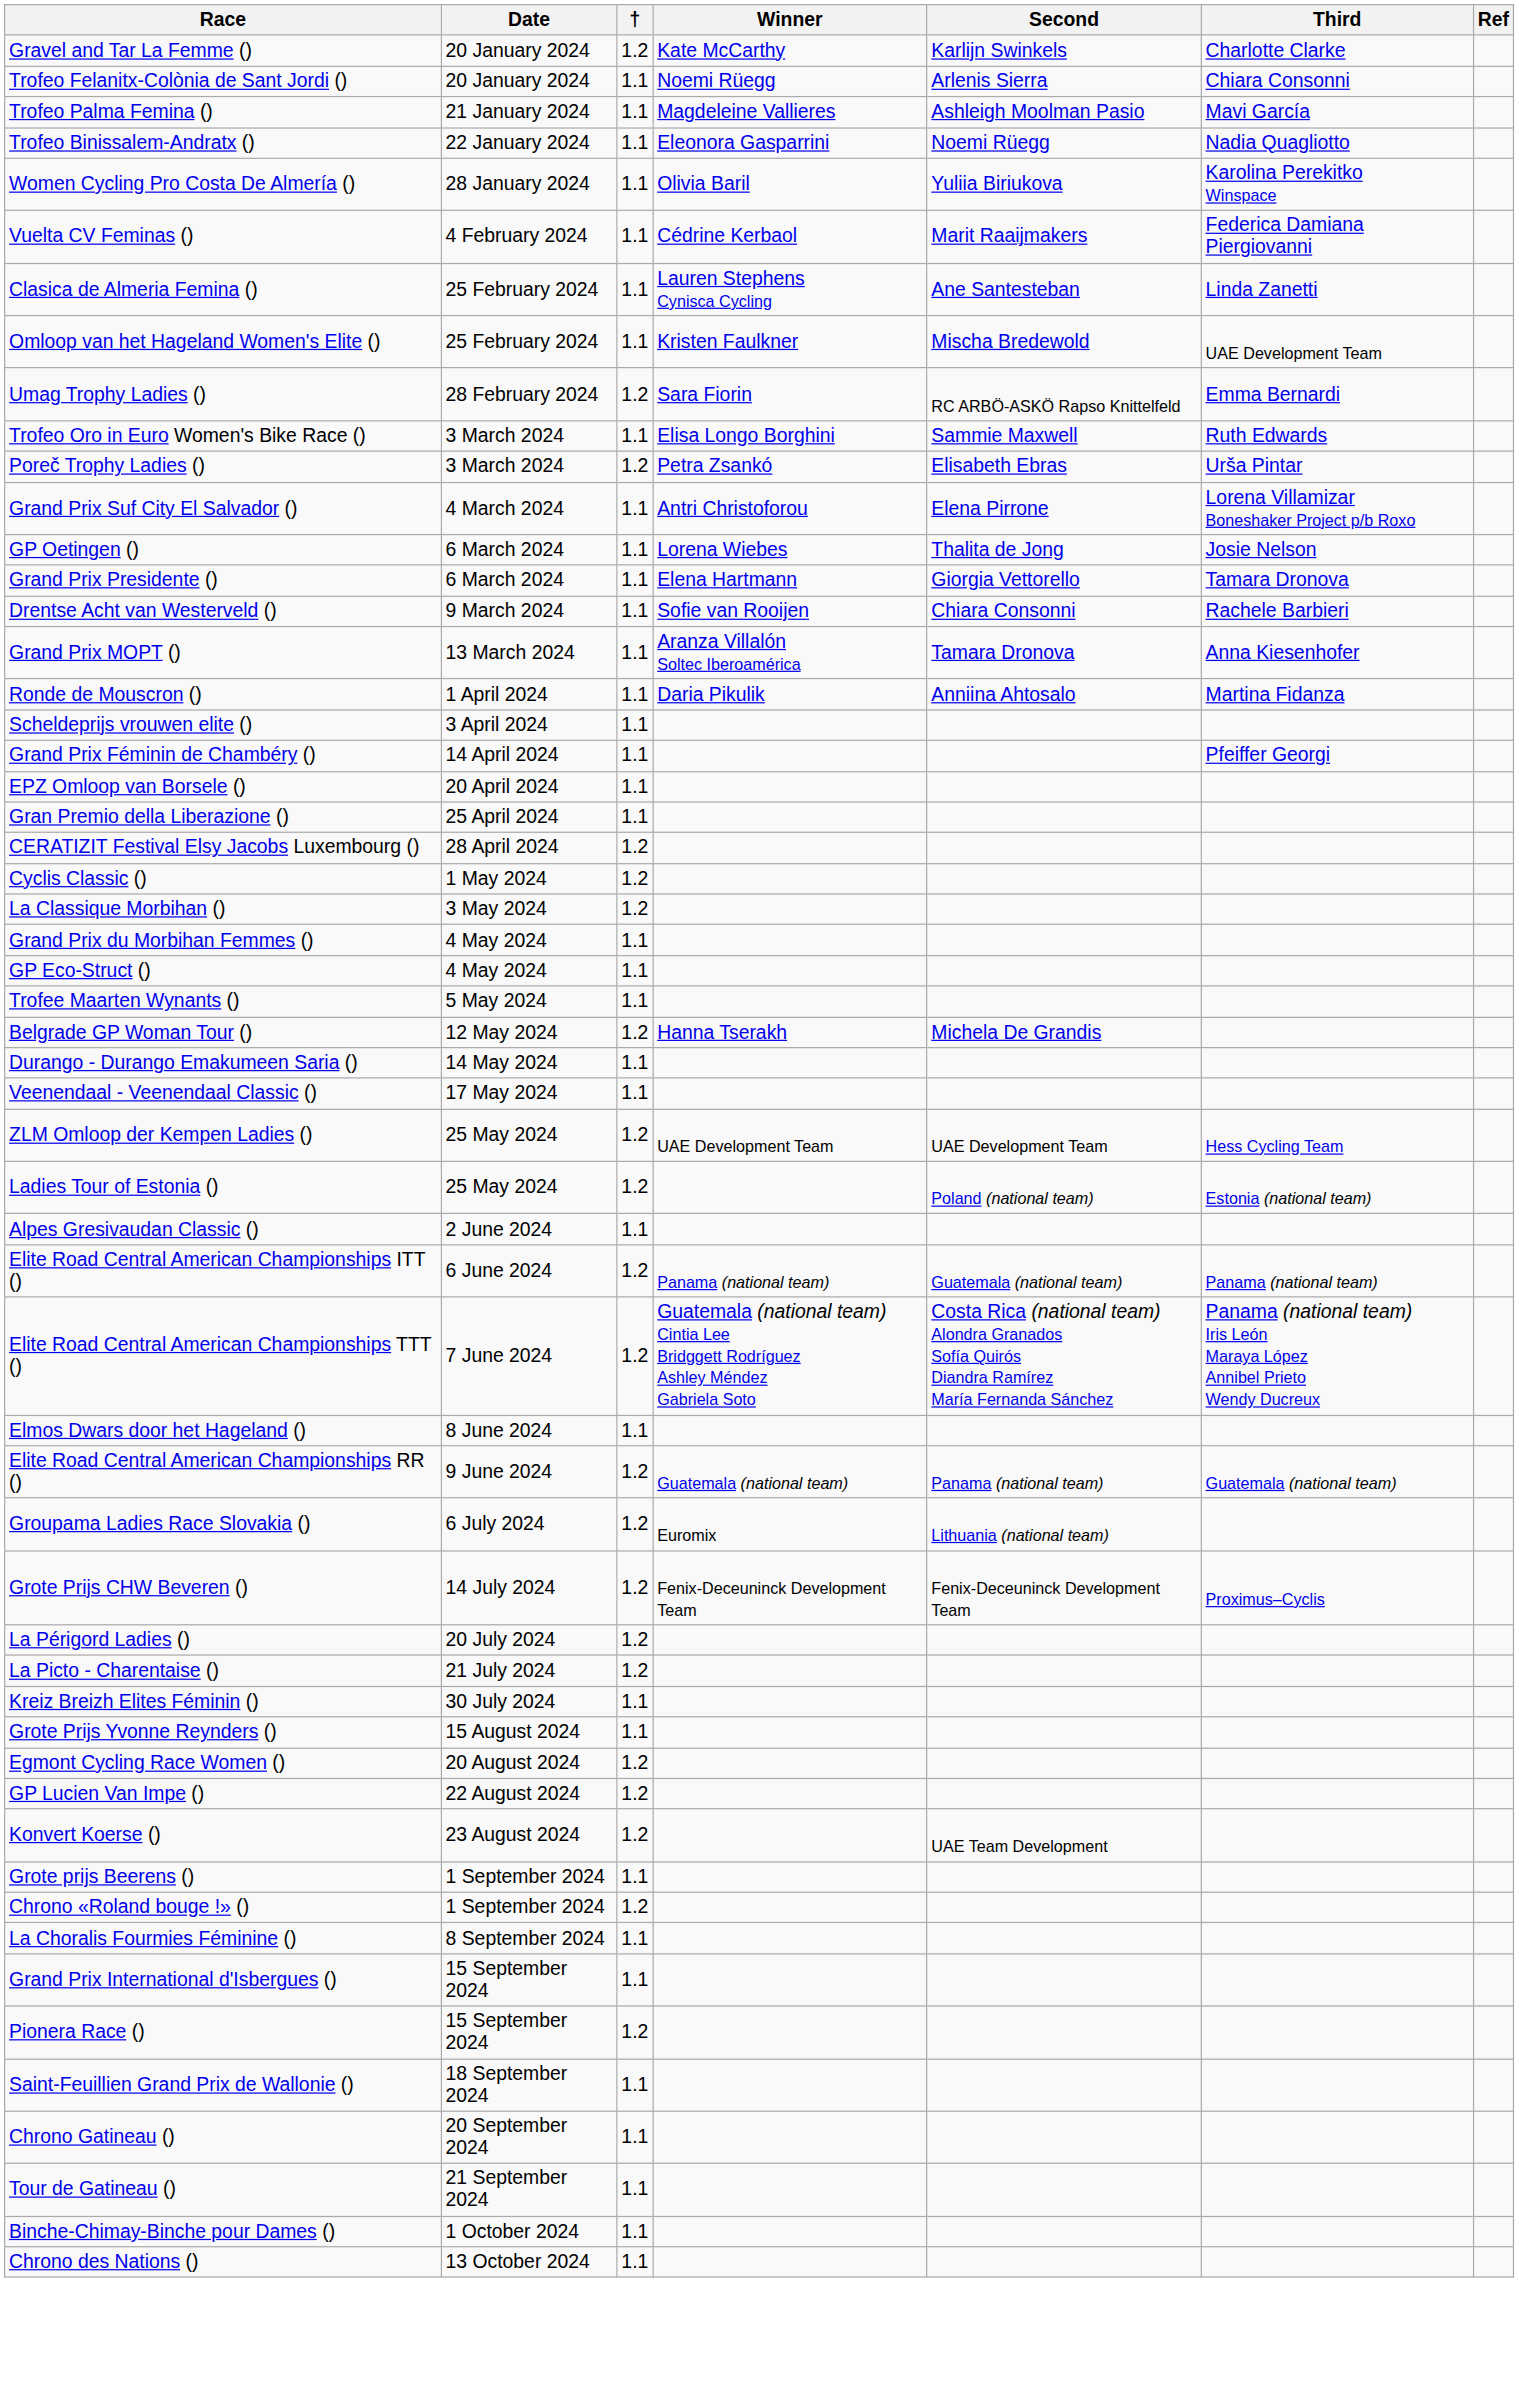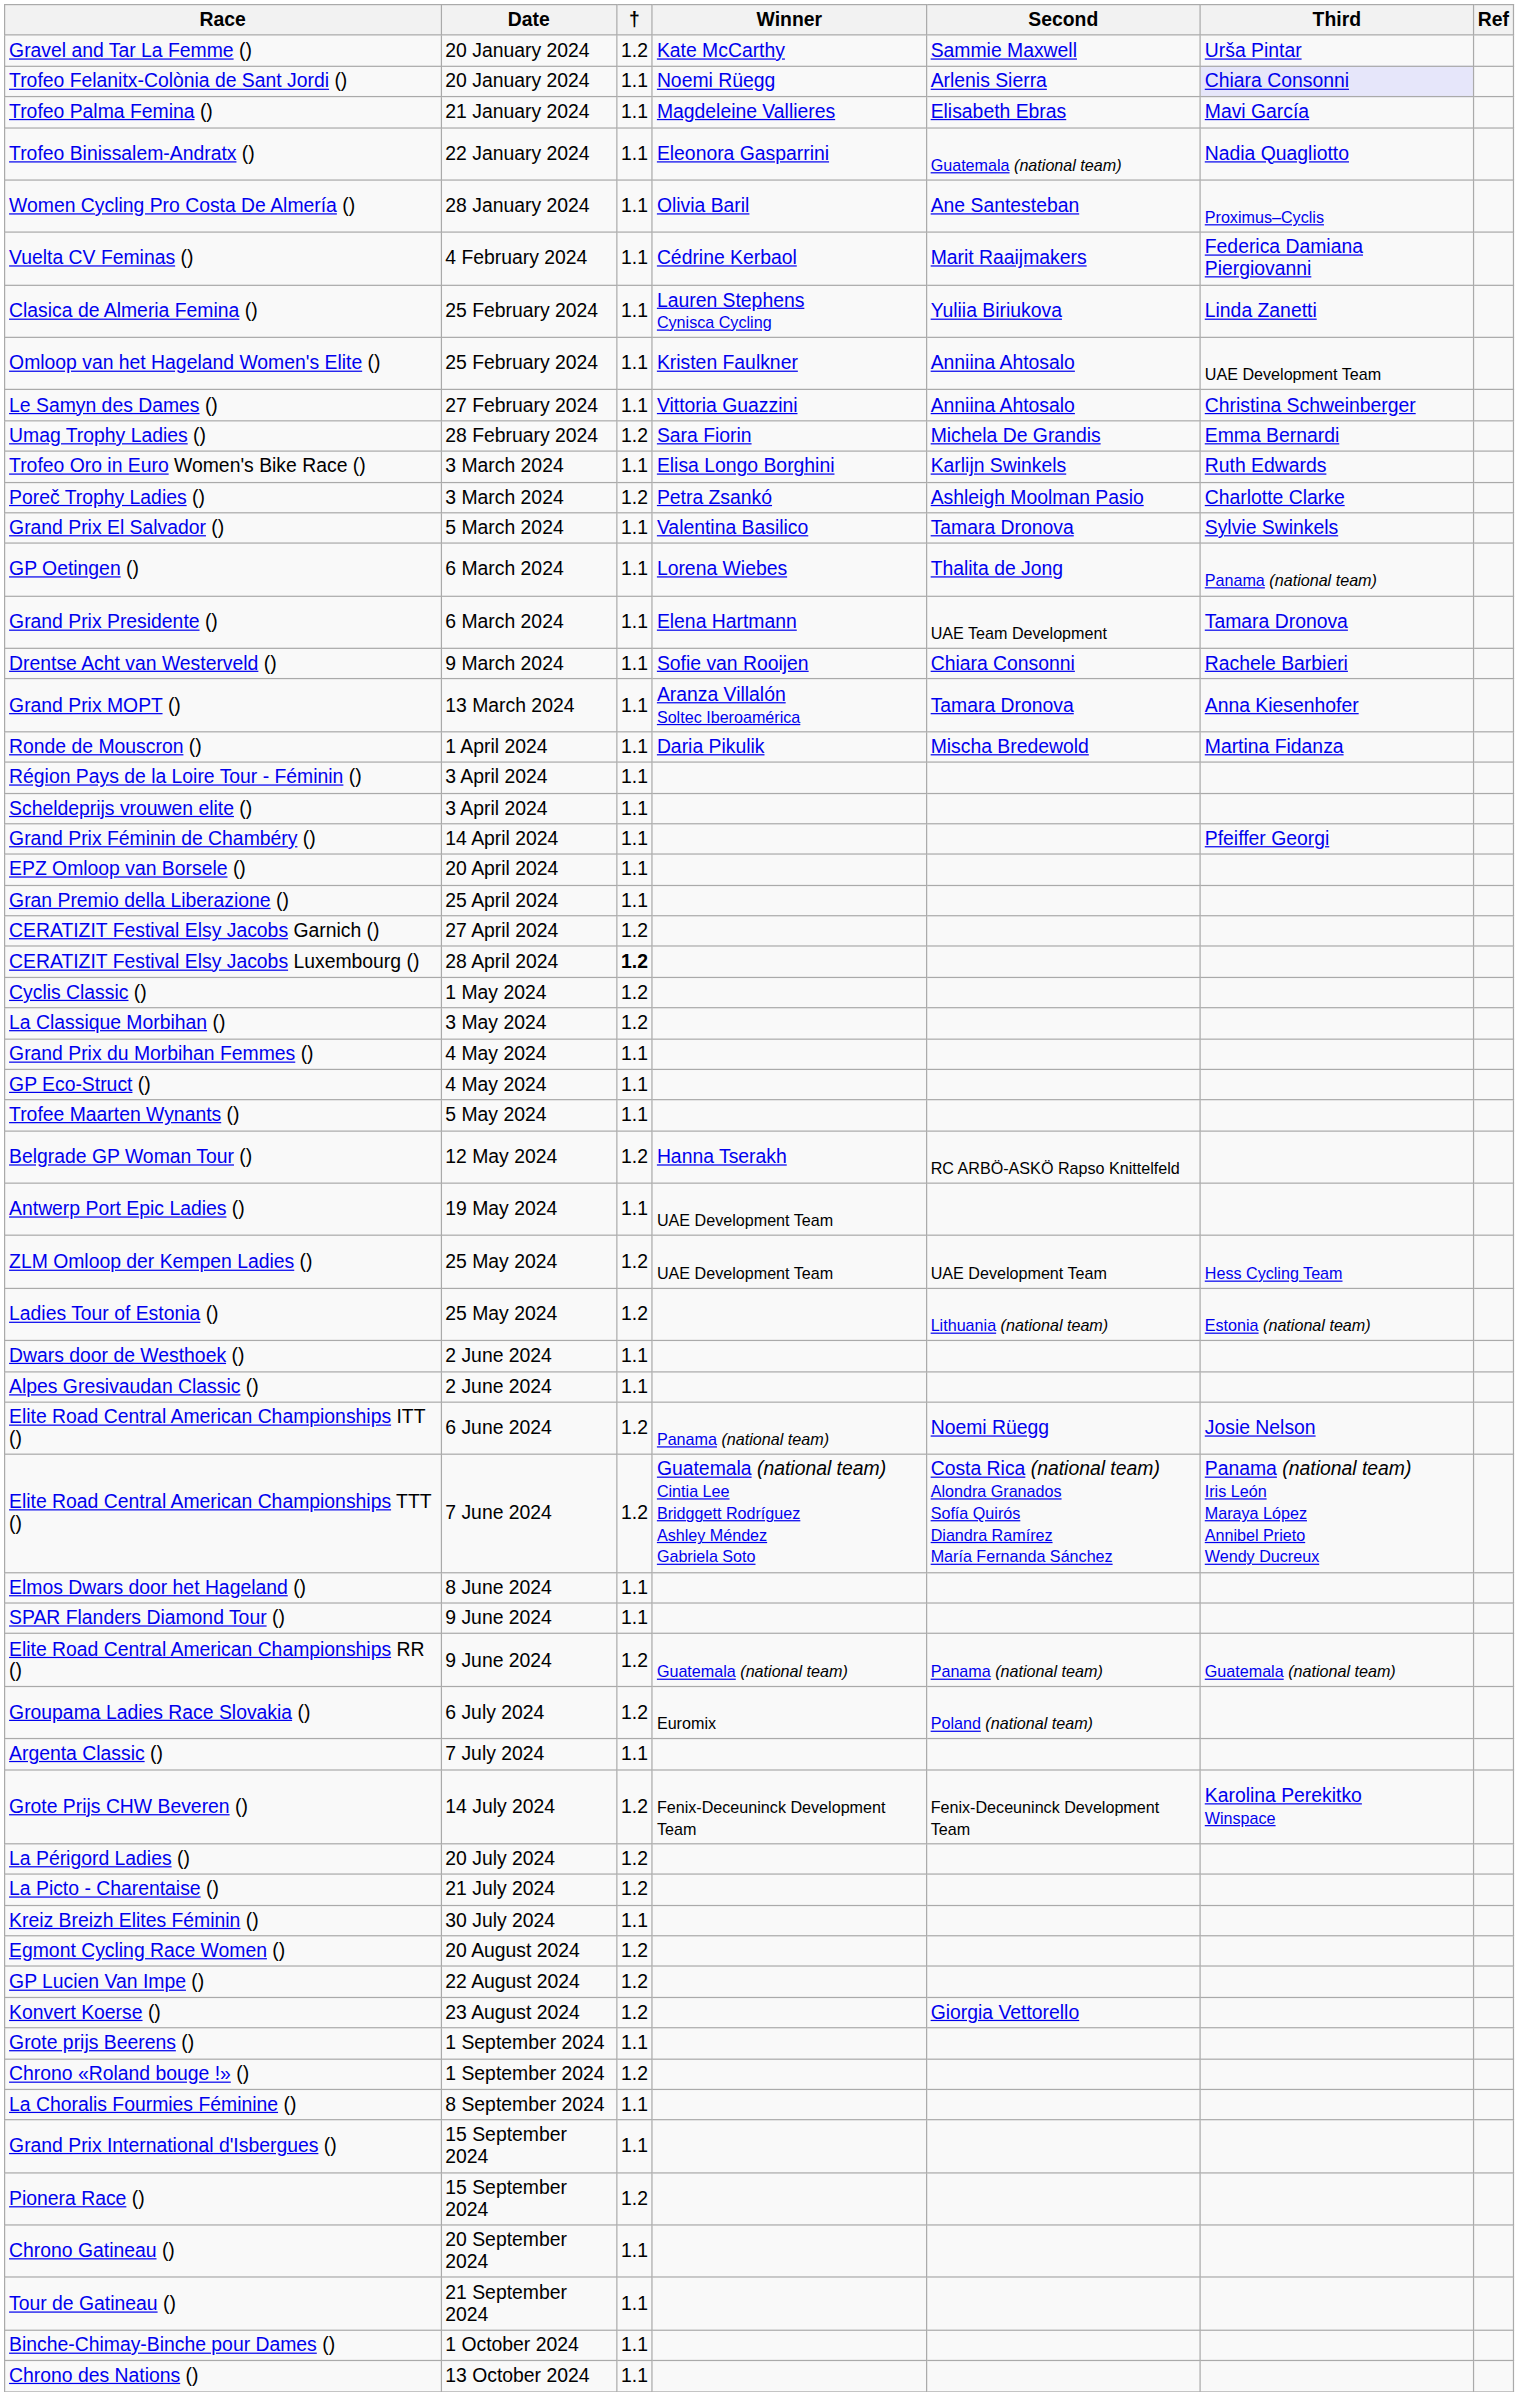Gravel and Tar La Femme () | Second: Karlijn Swinkels -> Sammie Maxwell
Gravel and Tar La Femme () | Third: Charlotte Clarke -> Urša Pintar
Trofeo Felanitx-Colònia de Sant Jordi () | Third: no background -> lavender background
Trofeo Palma Femina () | Second: Ashleigh Moolman Pasio -> Elisabeth Ebras
Trofeo Binissalem-Andratx () | Second: Noemi Rüegg -> Guatemala (national team)
Women Cycling Pro Costa De Almería () | Second: Yuliia Biriukova -> Ane Santesteban
Women Cycling Pro Costa De Almería () | Third: Karolina Perekitko Winspace -> Proximus–Cyclis
Clasica de Almeria Femina () | Second: Ane Santesteban -> Yuliia Biriukova
Omloop van het Hageland Women's Elite () | Second: Mischa Bredewold -> Anniina Ahtosalo
+ row: Le Samyn des Dames () | 27 February 2024 | 1.1 | Vittoria Guazzini | Anniina Ahtosalo | Christina Schweinberger
Umag Trophy Ladies () | Second: RC ARBÖ-ASKÖ Rapso Knittelfeld -> Michela De Grandis
Trofeo Oro in Euro Women's Bike Race () | Second: Sammie Maxwell -> Karlijn Swinkels
Poreč Trophy Ladies () | Second: Elisabeth Ebras -> Ashleigh Moolman Pasio
Poreč Trophy Ladies () | Third: Urša Pintar -> Charlotte Clarke
- row: Grand Prix Suf City El Salvador () | 4 March 2024 | 1.1 | Antri Christoforou | Elena Pirrone | Lorena Villamizar Boneshaker Project p/b Roxo
+ row: Grand Prix El Salvador () | 5 March 2024 | 1.1 | Valentina Basilico | Tamara Dronova | Sylvie Swinkels
GP Oetingen () | Third: Josie Nelson -> Panama (national team)
Grand Prix Presidente () | Second: Giorgia Vettorello -> UAE Team Development
Ronde de Mouscron () | Second: Anniina Ahtosalo -> Mischa Bredewold
+ row: Région Pays de la Loire Tour - Féminin () | 3 April 2024 | 1.1
+ row: CERATIZIT Festival Elsy Jacobs Garnich () | 27 April 2024 | 1.2
CERATIZIT Festival Elsy Jacobs Luxembourg () | †: normal -> bold
Belgrade GP Woman Tour () | Second: Michela De Grandis -> RC ARBÖ-ASKÖ Rapso Knittelfeld
- row: Durango - Durango Emakumeen Saria () | 14 May 2024 | 1.1
- row: Veenendaal - Veenendaal Classic () | 17 May 2024 | 1.1
+ row: Antwerp Port Epic Ladies () | 19 May 2024 | 1.1 | UAE Development Team
Ladies Tour of Estonia () | Second: Poland (national team) -> Lithuania (national team)
+ row: Dwars door de Westhoek () | 2 June 2024 | 1.1
Elite Road Central American Championships ITT () | Second: Guatemala (national team) -> Noemi Rüegg
Elite Road Central American Championships ITT () | Third: Panama (national team) -> Josie Nelson
+ row: SPAR Flanders Diamond Tour () | 9 June 2024 | 1.1
Groupama Ladies Race Slovakia () | Second: Lithuania (national team) -> Poland (national team)
+ row: Argenta Classic () | 7 July 2024 | 1.1
Grote Prijs CHW Beveren () | Third: Proximus–Cyclis -> Karolina Perekitko Winspace
- row: Grote Prijs Yvonne Reynders () | 15 August 2024 | 1.1
Konvert Koerse () | Second: UAE Team Development -> Giorgia Vettorello
- row: Saint-Feuillien Grand Prix de Wallonie () | 18 September 2024 | 1.1
